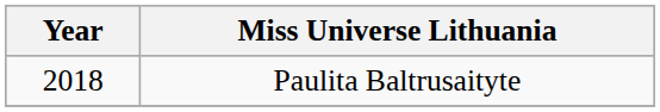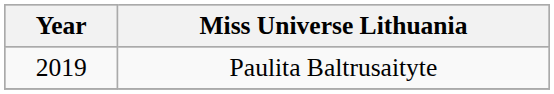Paulita Baltrusaityte | Year: 2018 -> 2019
